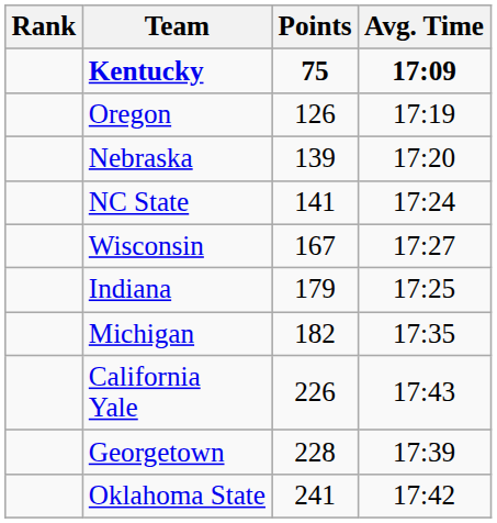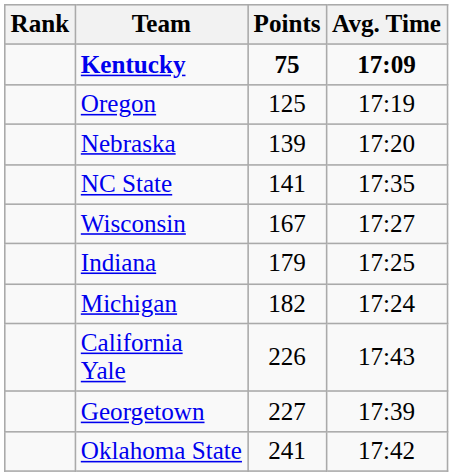Oregon | Points: 126 -> 125
NC State | Avg. Time: 17:24 -> 17:35
Michigan | Avg. Time: 17:35 -> 17:24
Georgetown | Points: 228 -> 227
